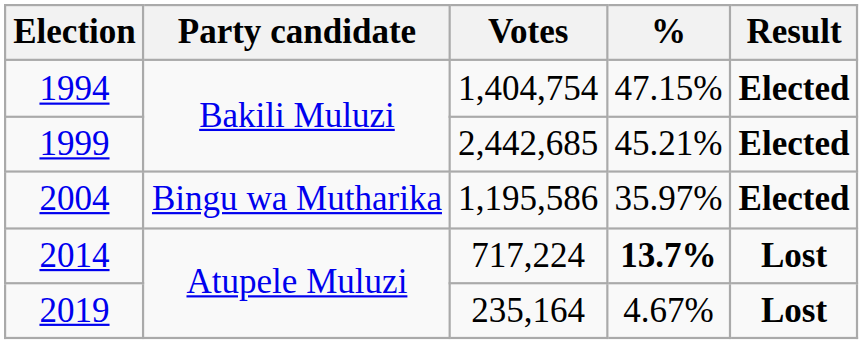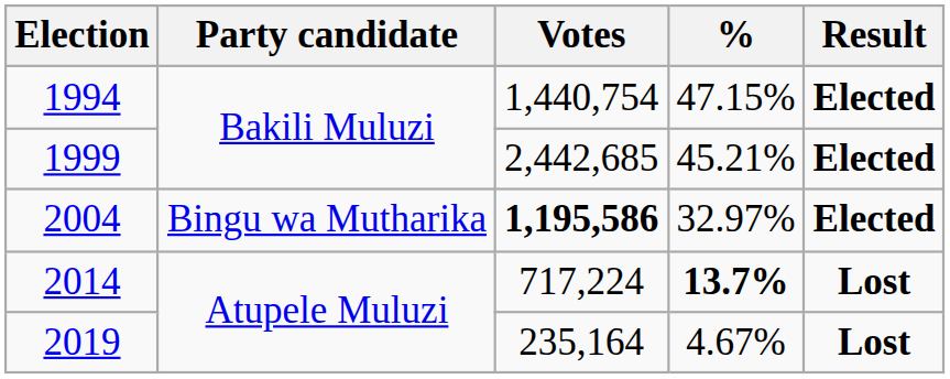1994 | Votes: 1,404,754 -> 1,440,754
2004 | Votes: normal -> bold
2004 | %: 35.97% -> 32.97%
